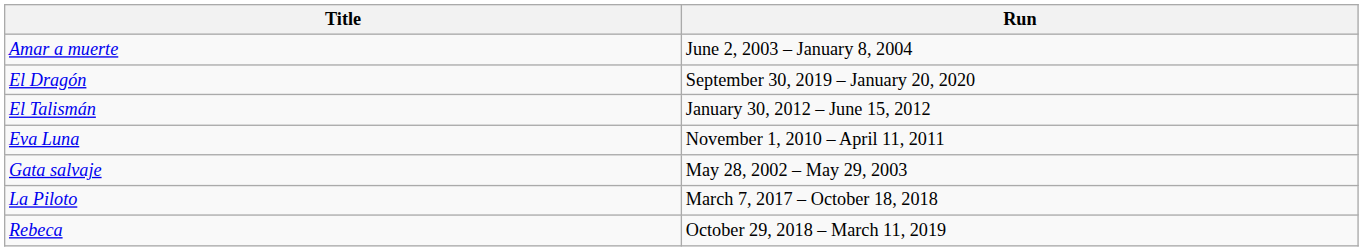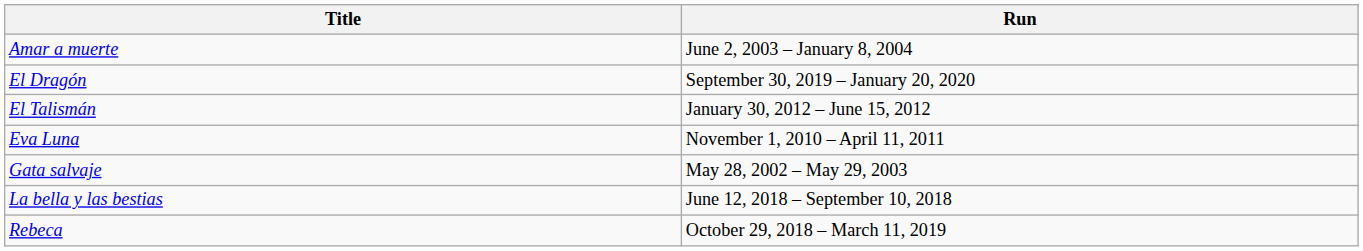+ row: La bella y las bestias | June 12, 2018 – September 10, 2018
- row: La Piloto | March 7, 2017 – October 18, 2018
